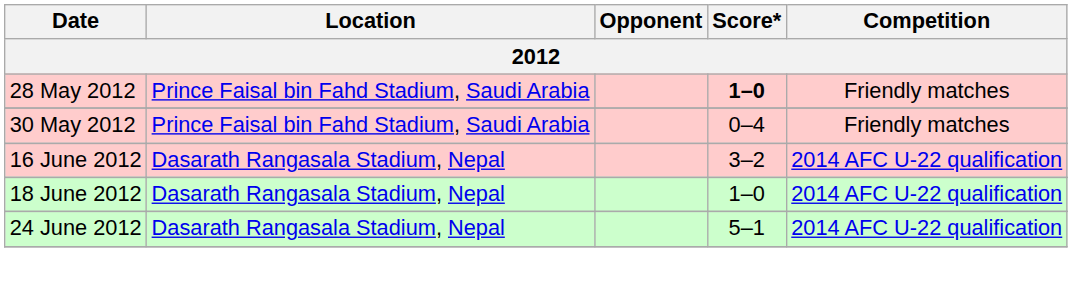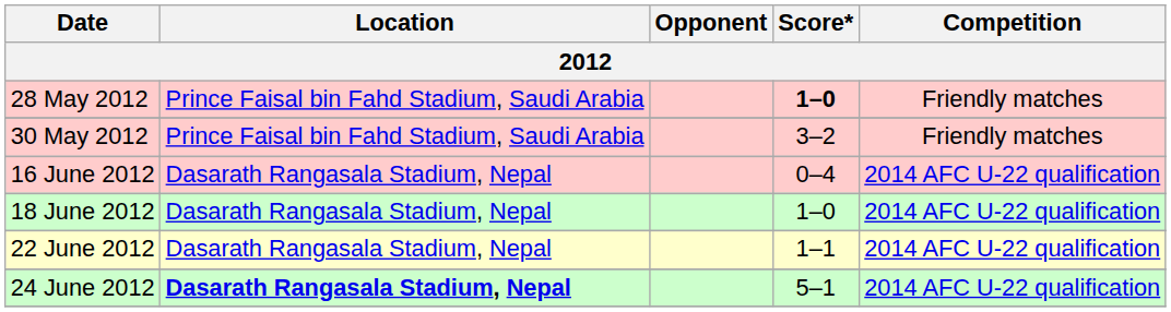30 May 2012 | Score*: 0–4 -> 3–2
16 June 2012 | Score*: 3–2 -> 0–4
+ row: 22 June 2012 | Dasarath Rangasala Stadium, Nepal | 1–1 | 2014 AFC U-22 qualification
24 June 2012 | Location: normal -> bold
